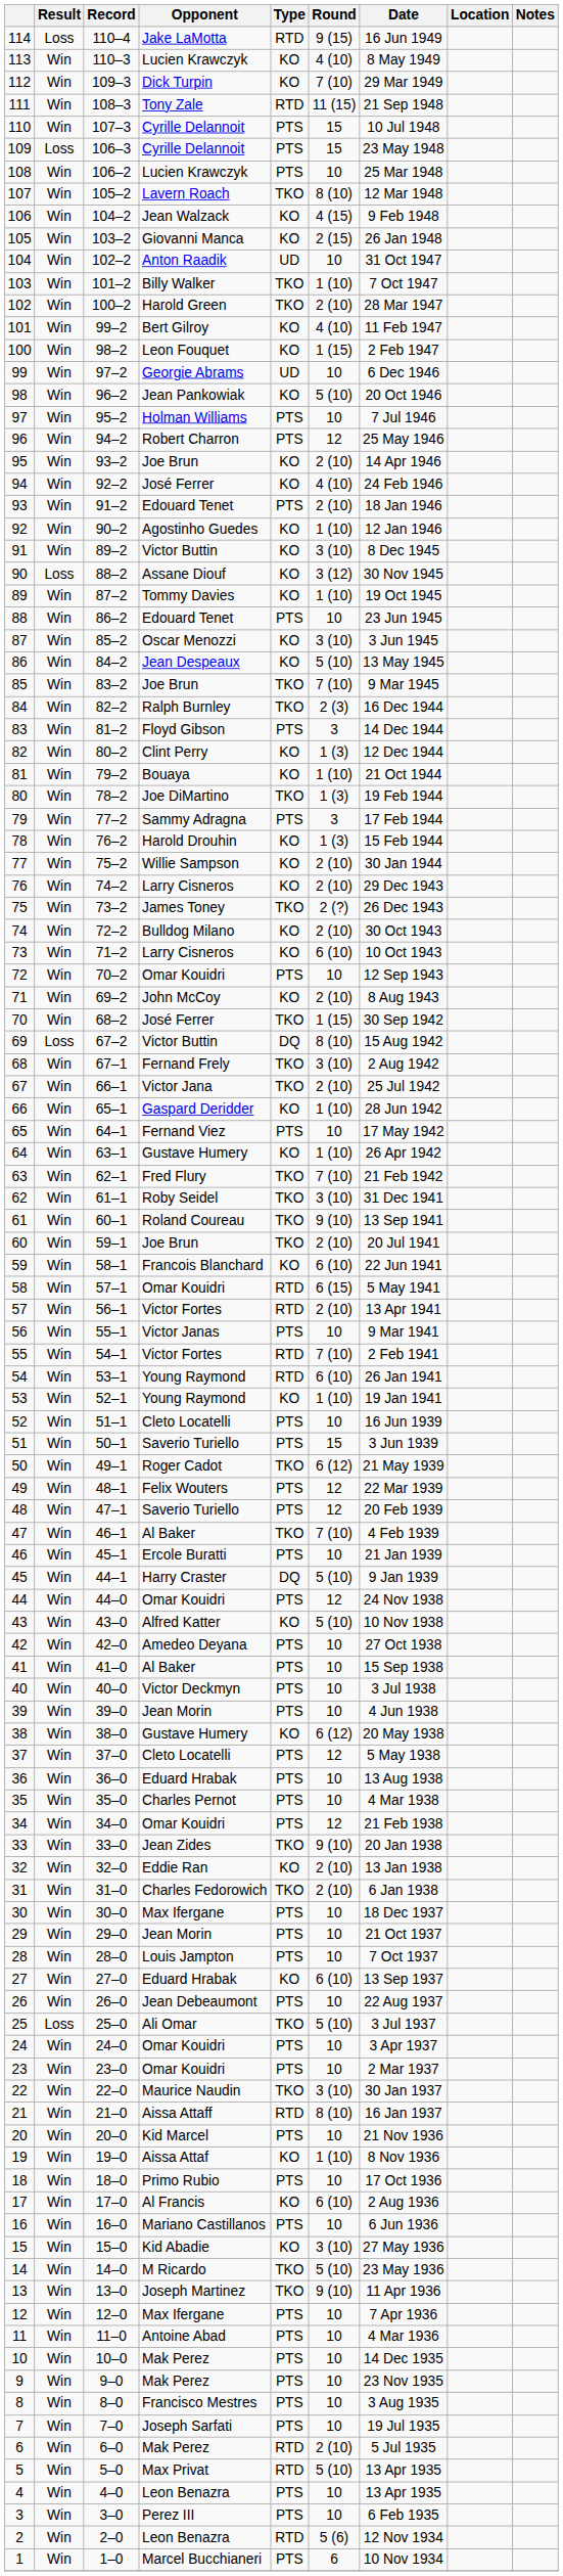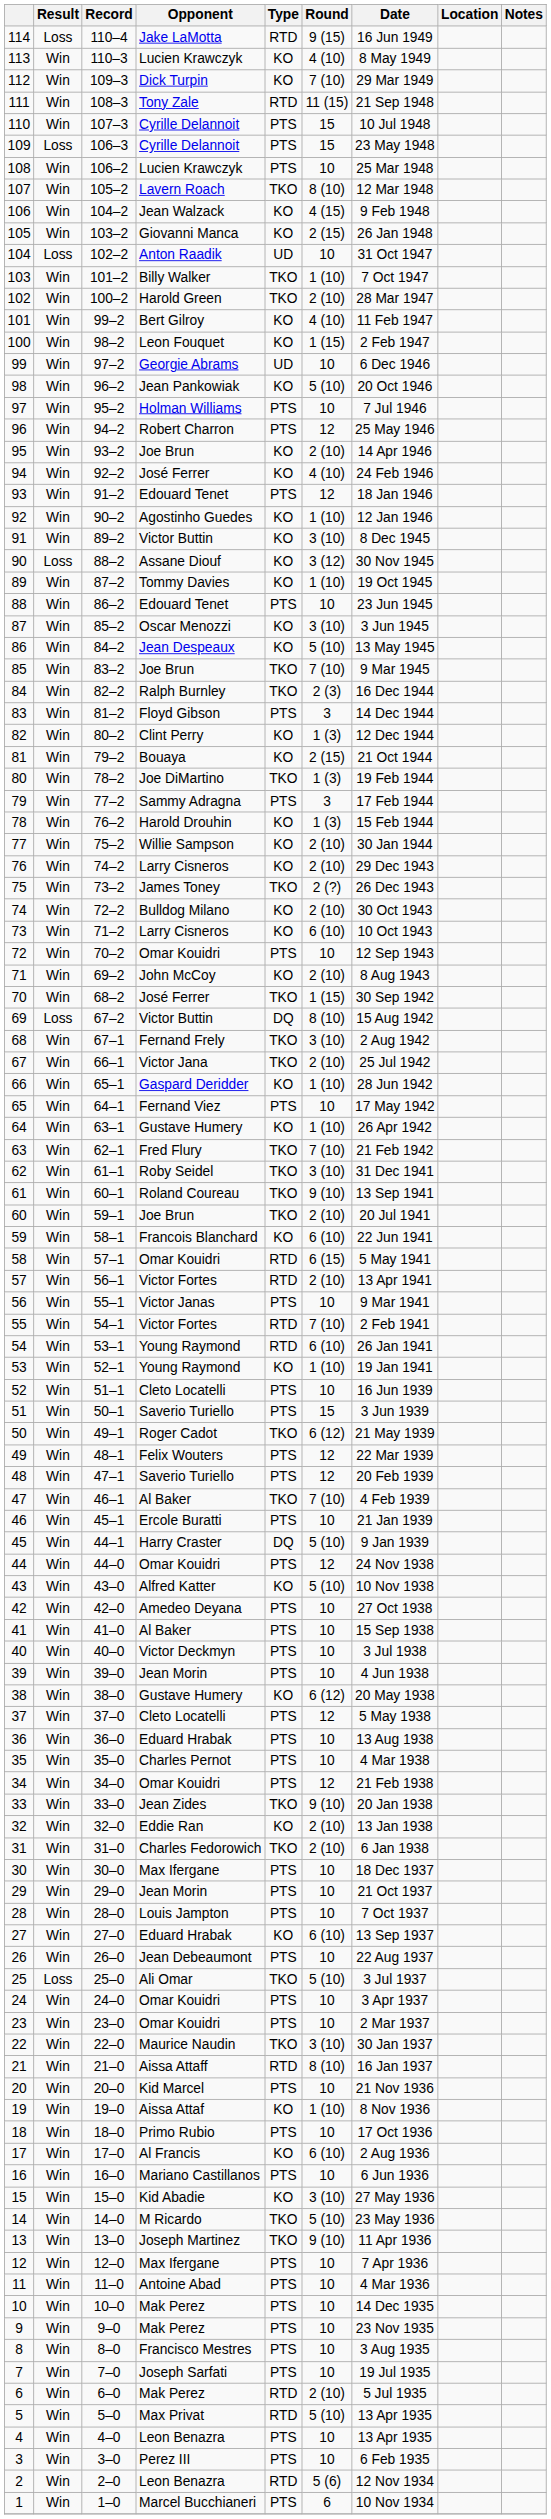104 | Result: Win -> Loss
93 | Round: 2 (10) -> 12
81 | Round: 1 (10) -> 2 (15)
